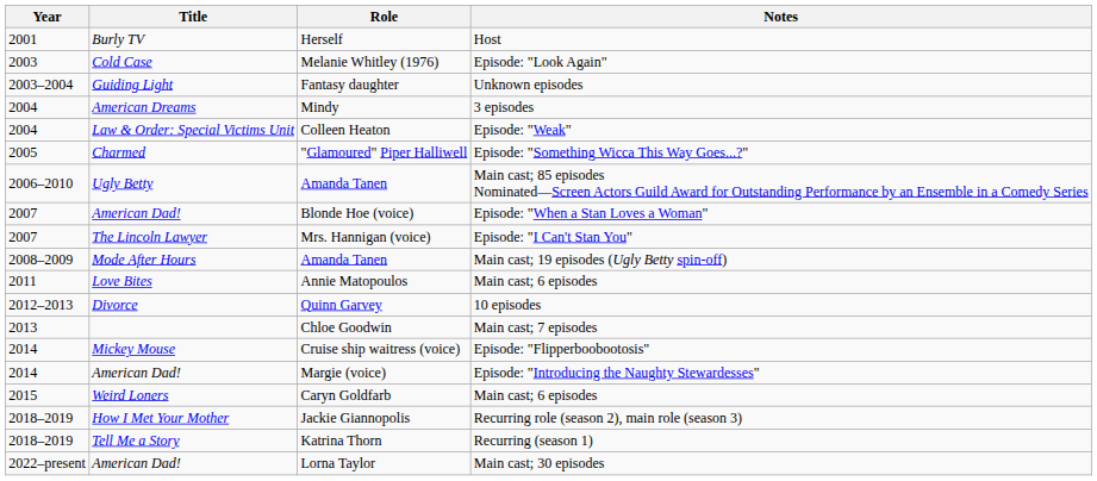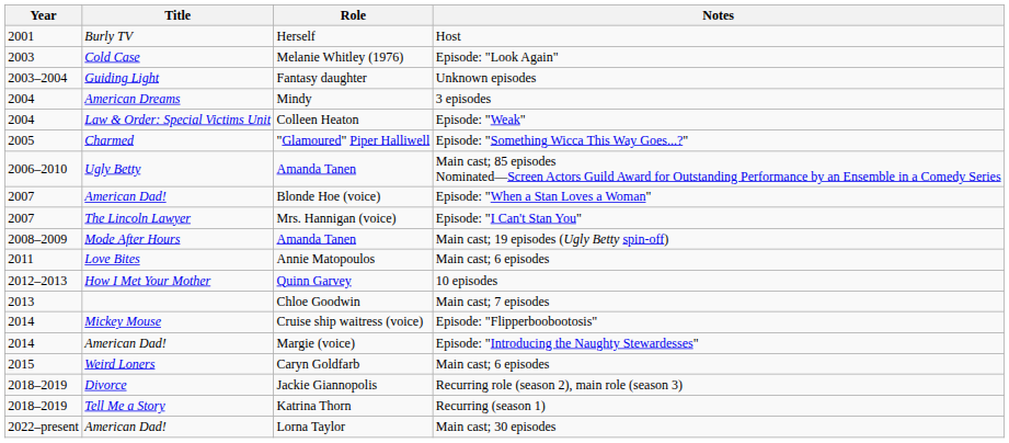Quinn Garvey | Title: Divorce -> How I Met Your Mother
Jackie Giannopolis | Title: How I Met Your Mother -> Divorce
